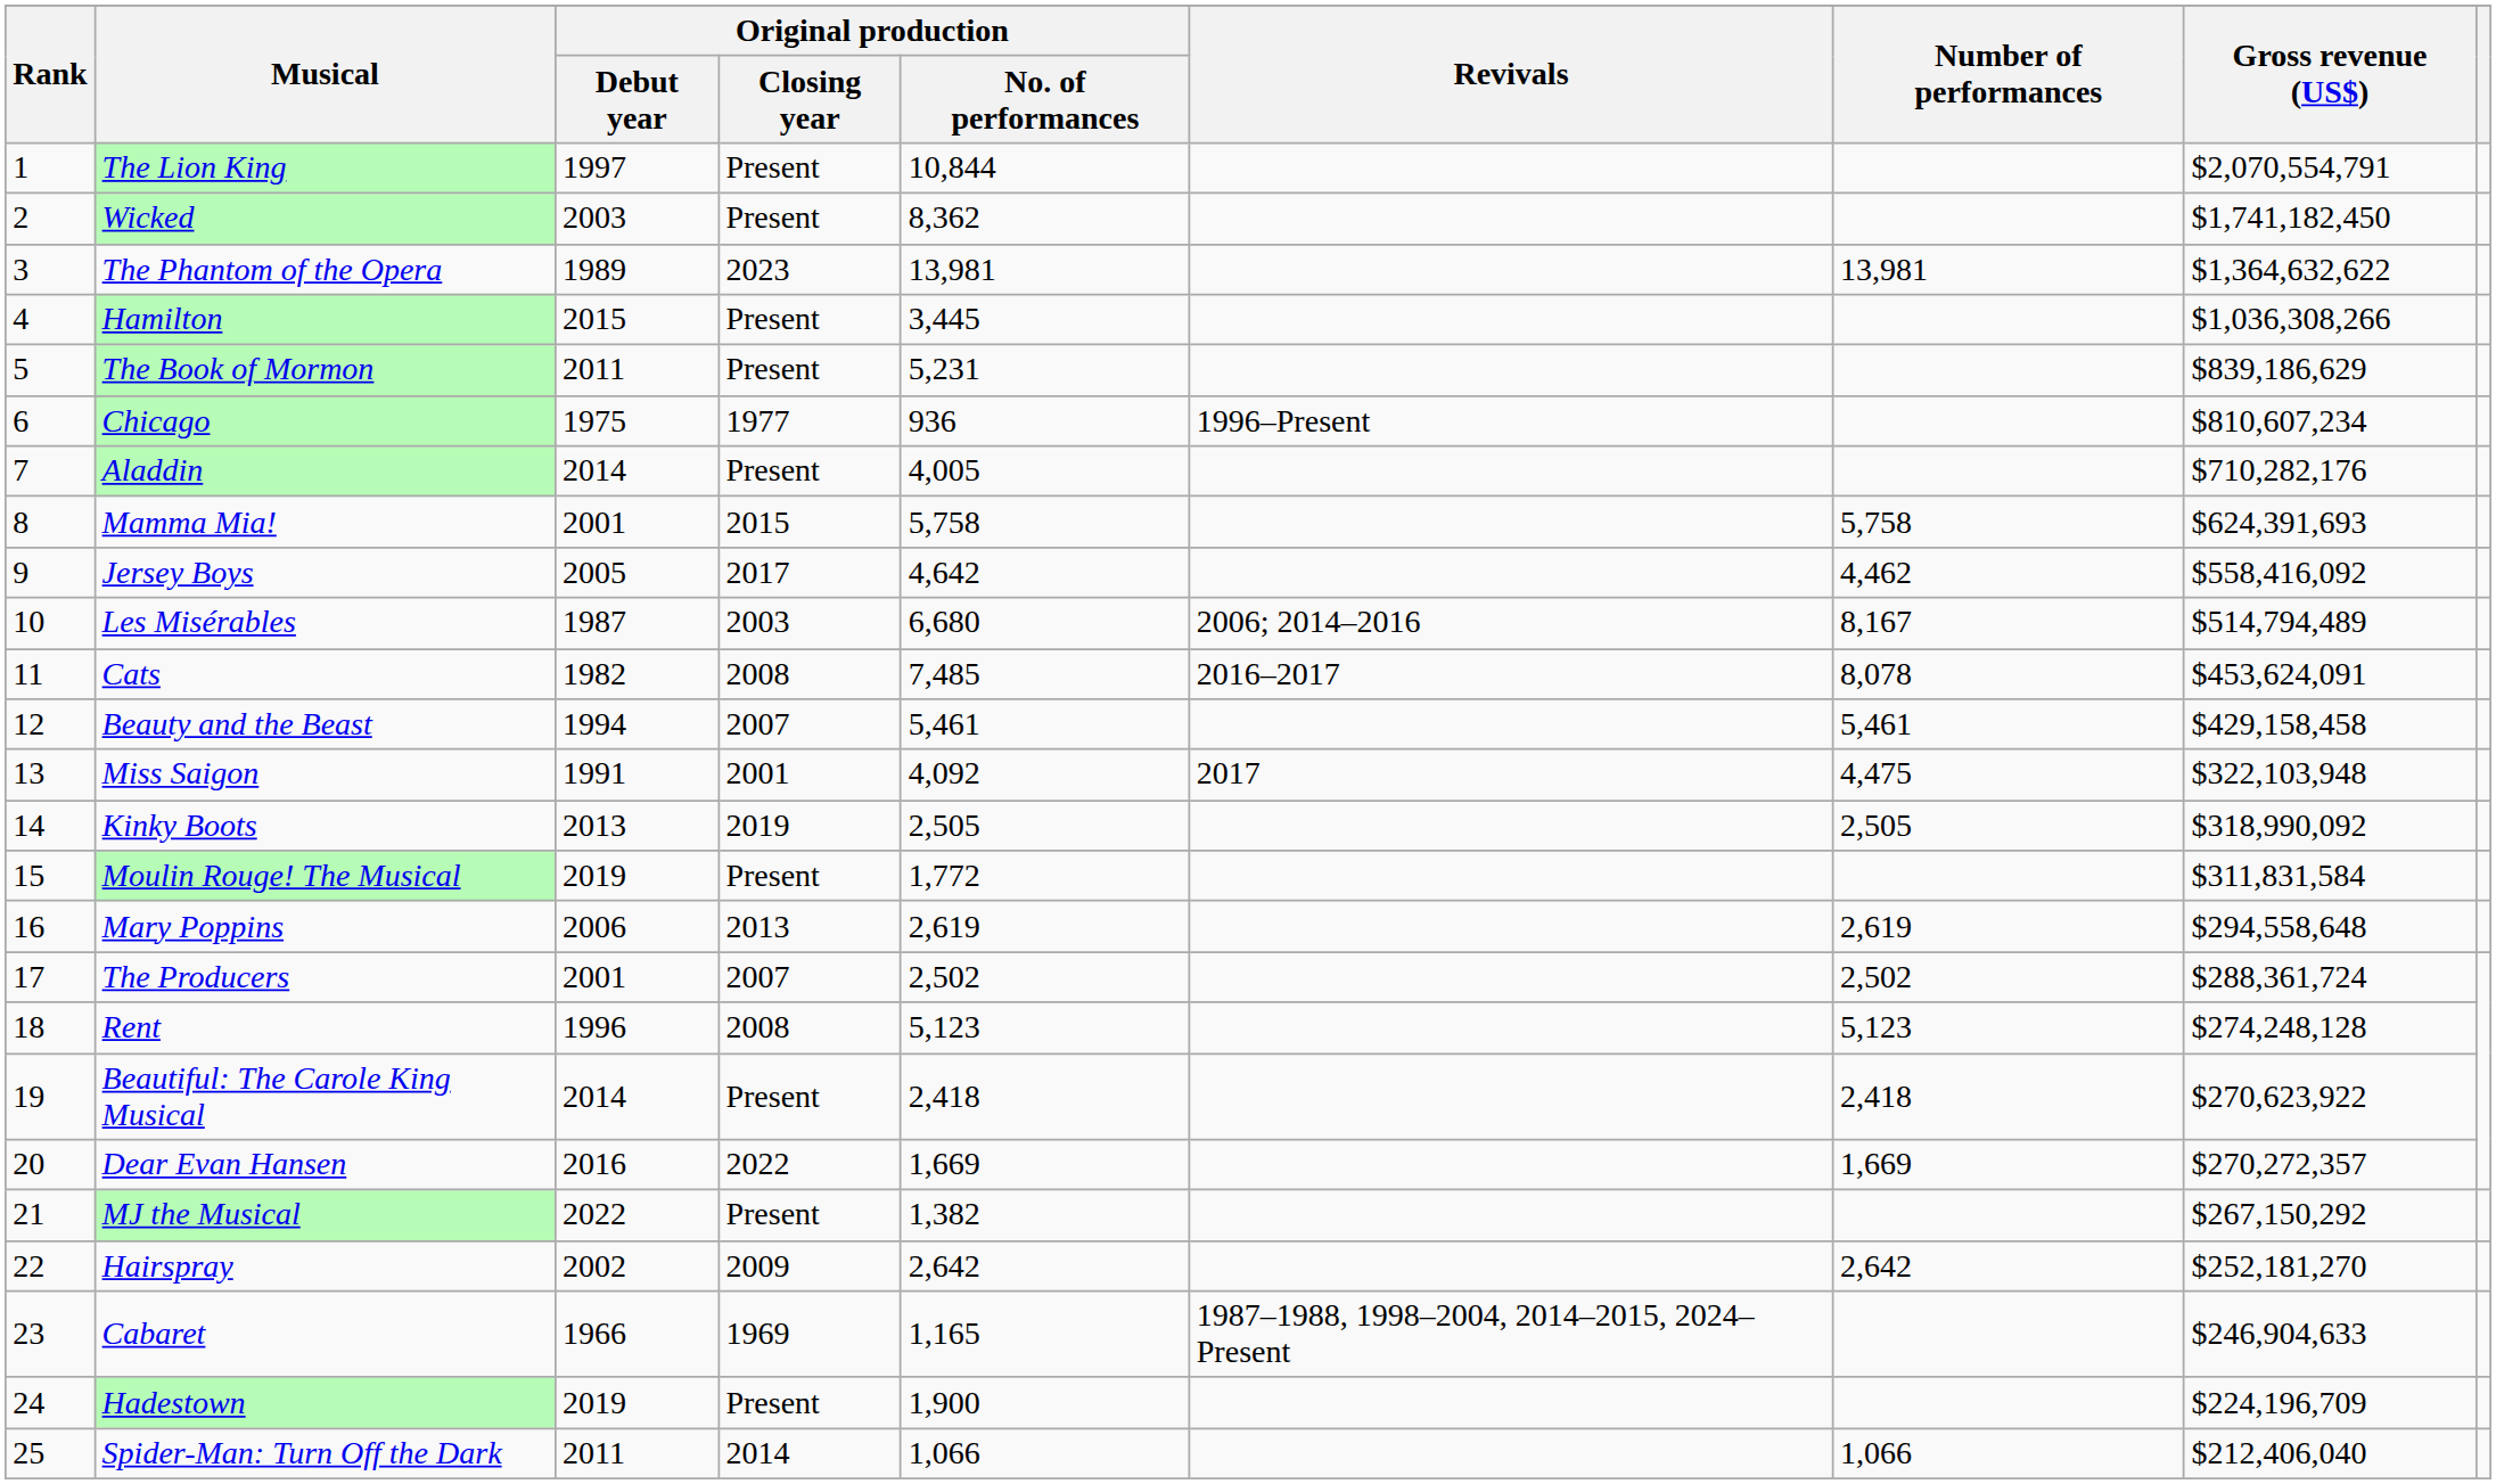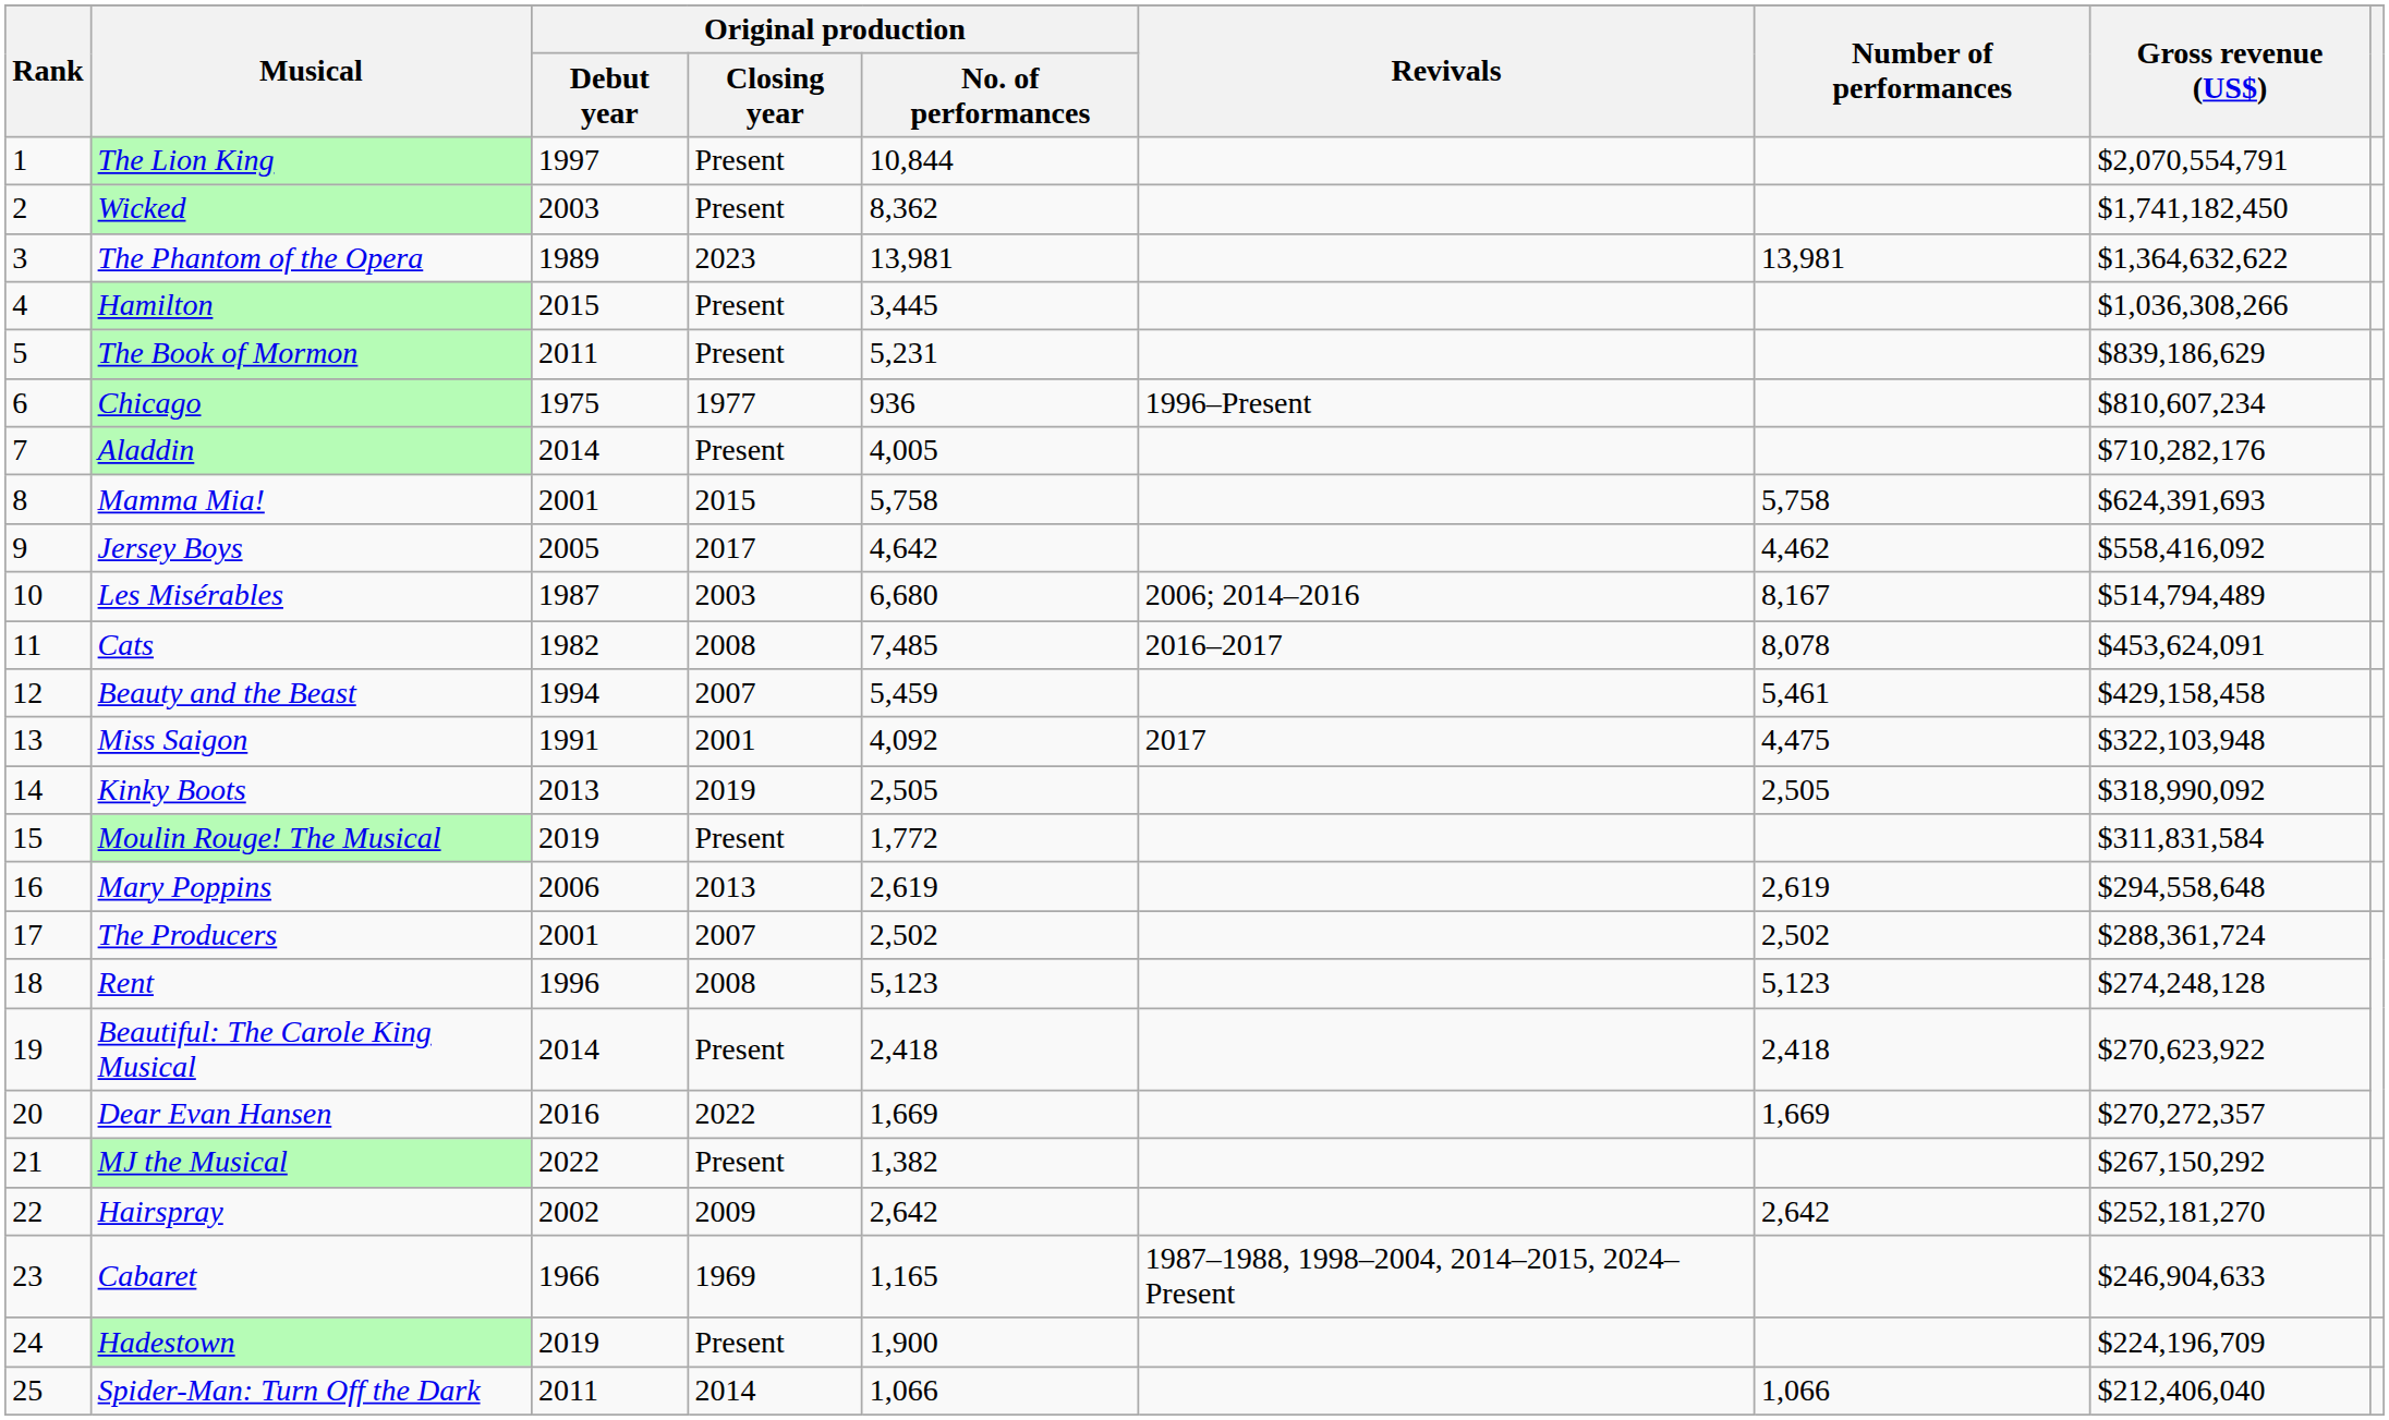Beauty and the Beast | Original production / No. of performances: 5,461 -> 5,459
